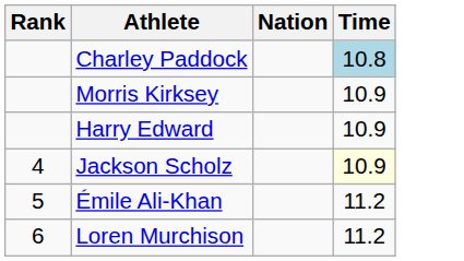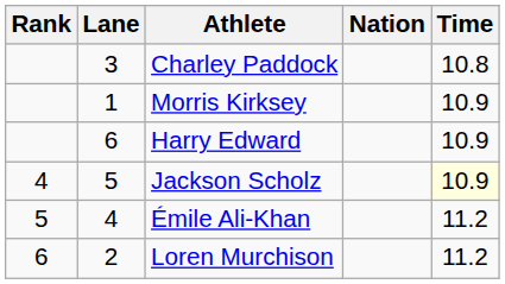+ column: Lane | 3 | 1 | 6 | 5 | 4 | 2
Charley Paddock | Time: lightblue background -> no background
